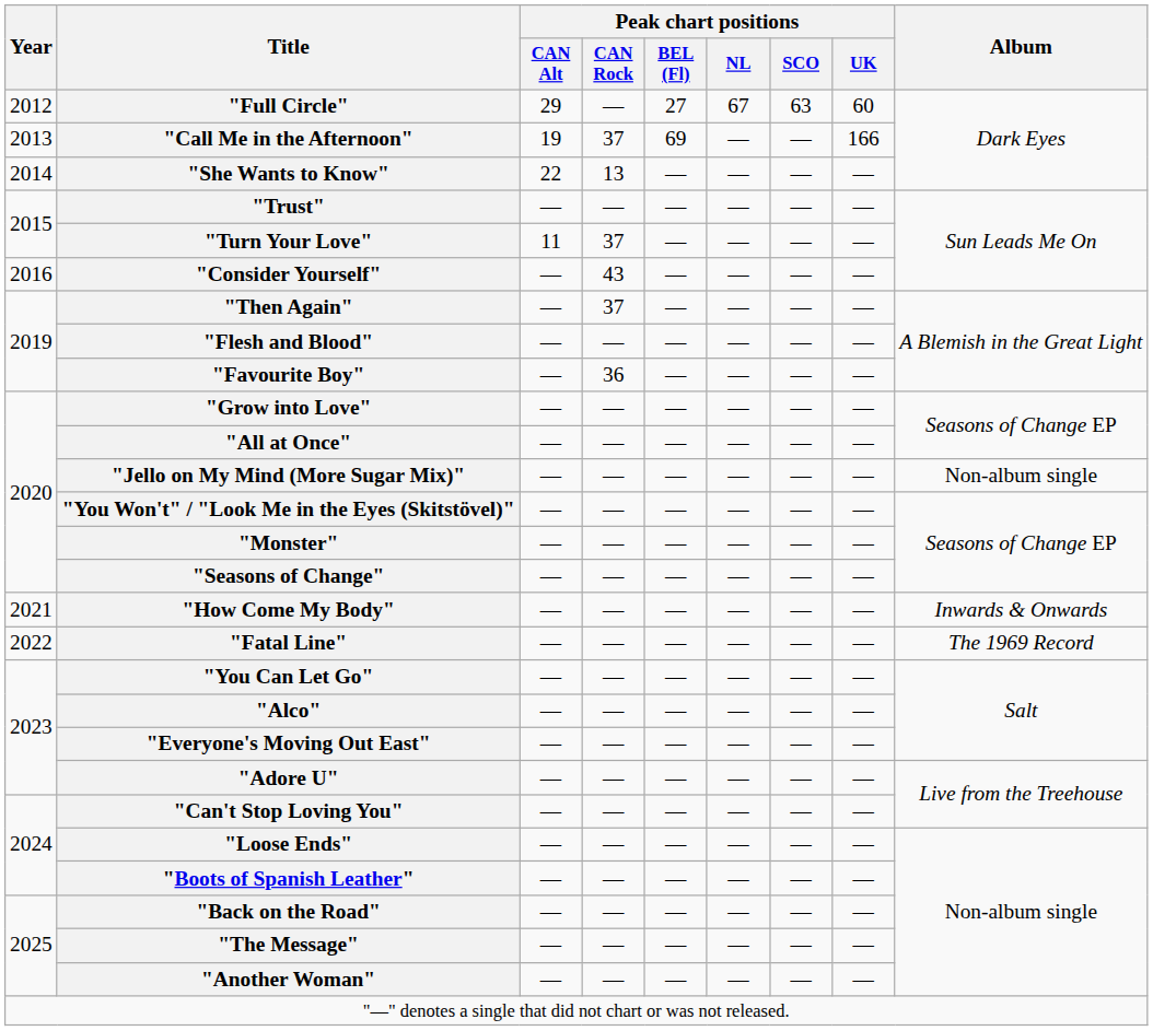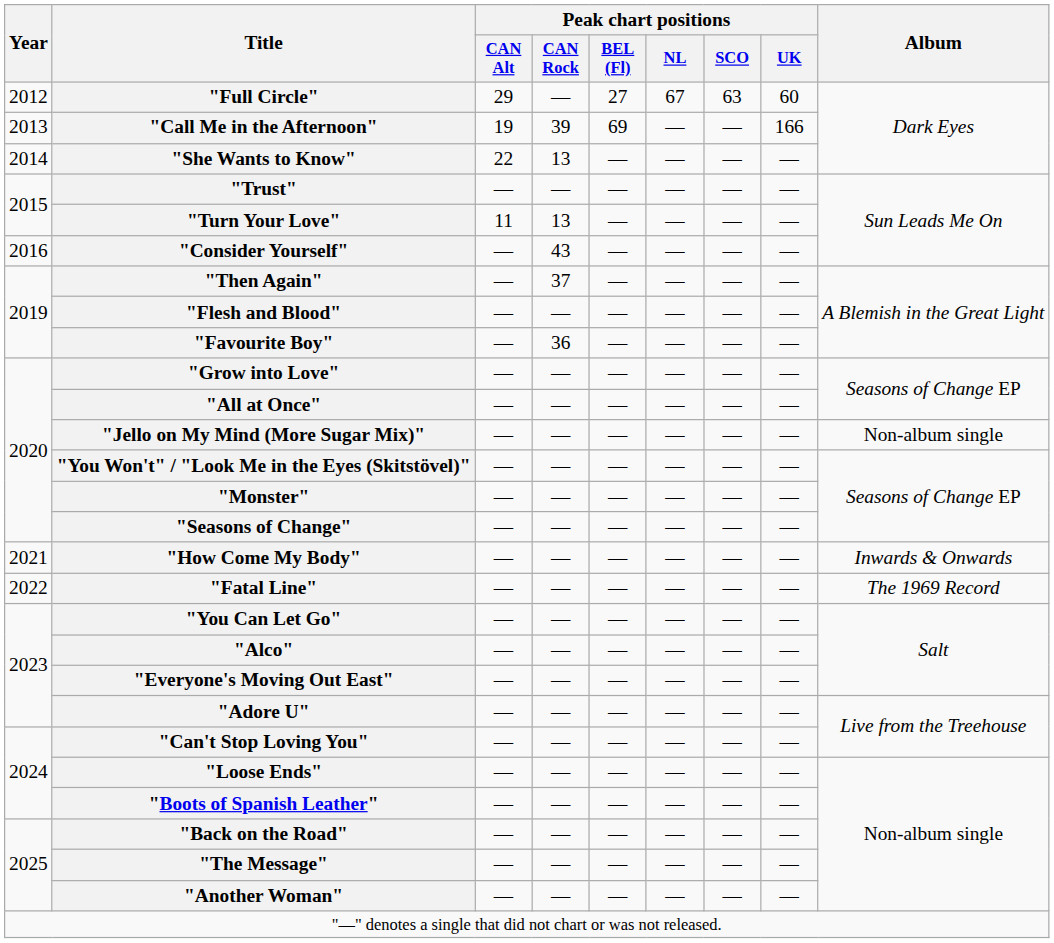"Call Me in the Afternoon" | Peak chart positions / CAN Rock: 37 -> 39
"Turn Your Love" | Peak chart positions / CAN Rock: 37 -> 13
